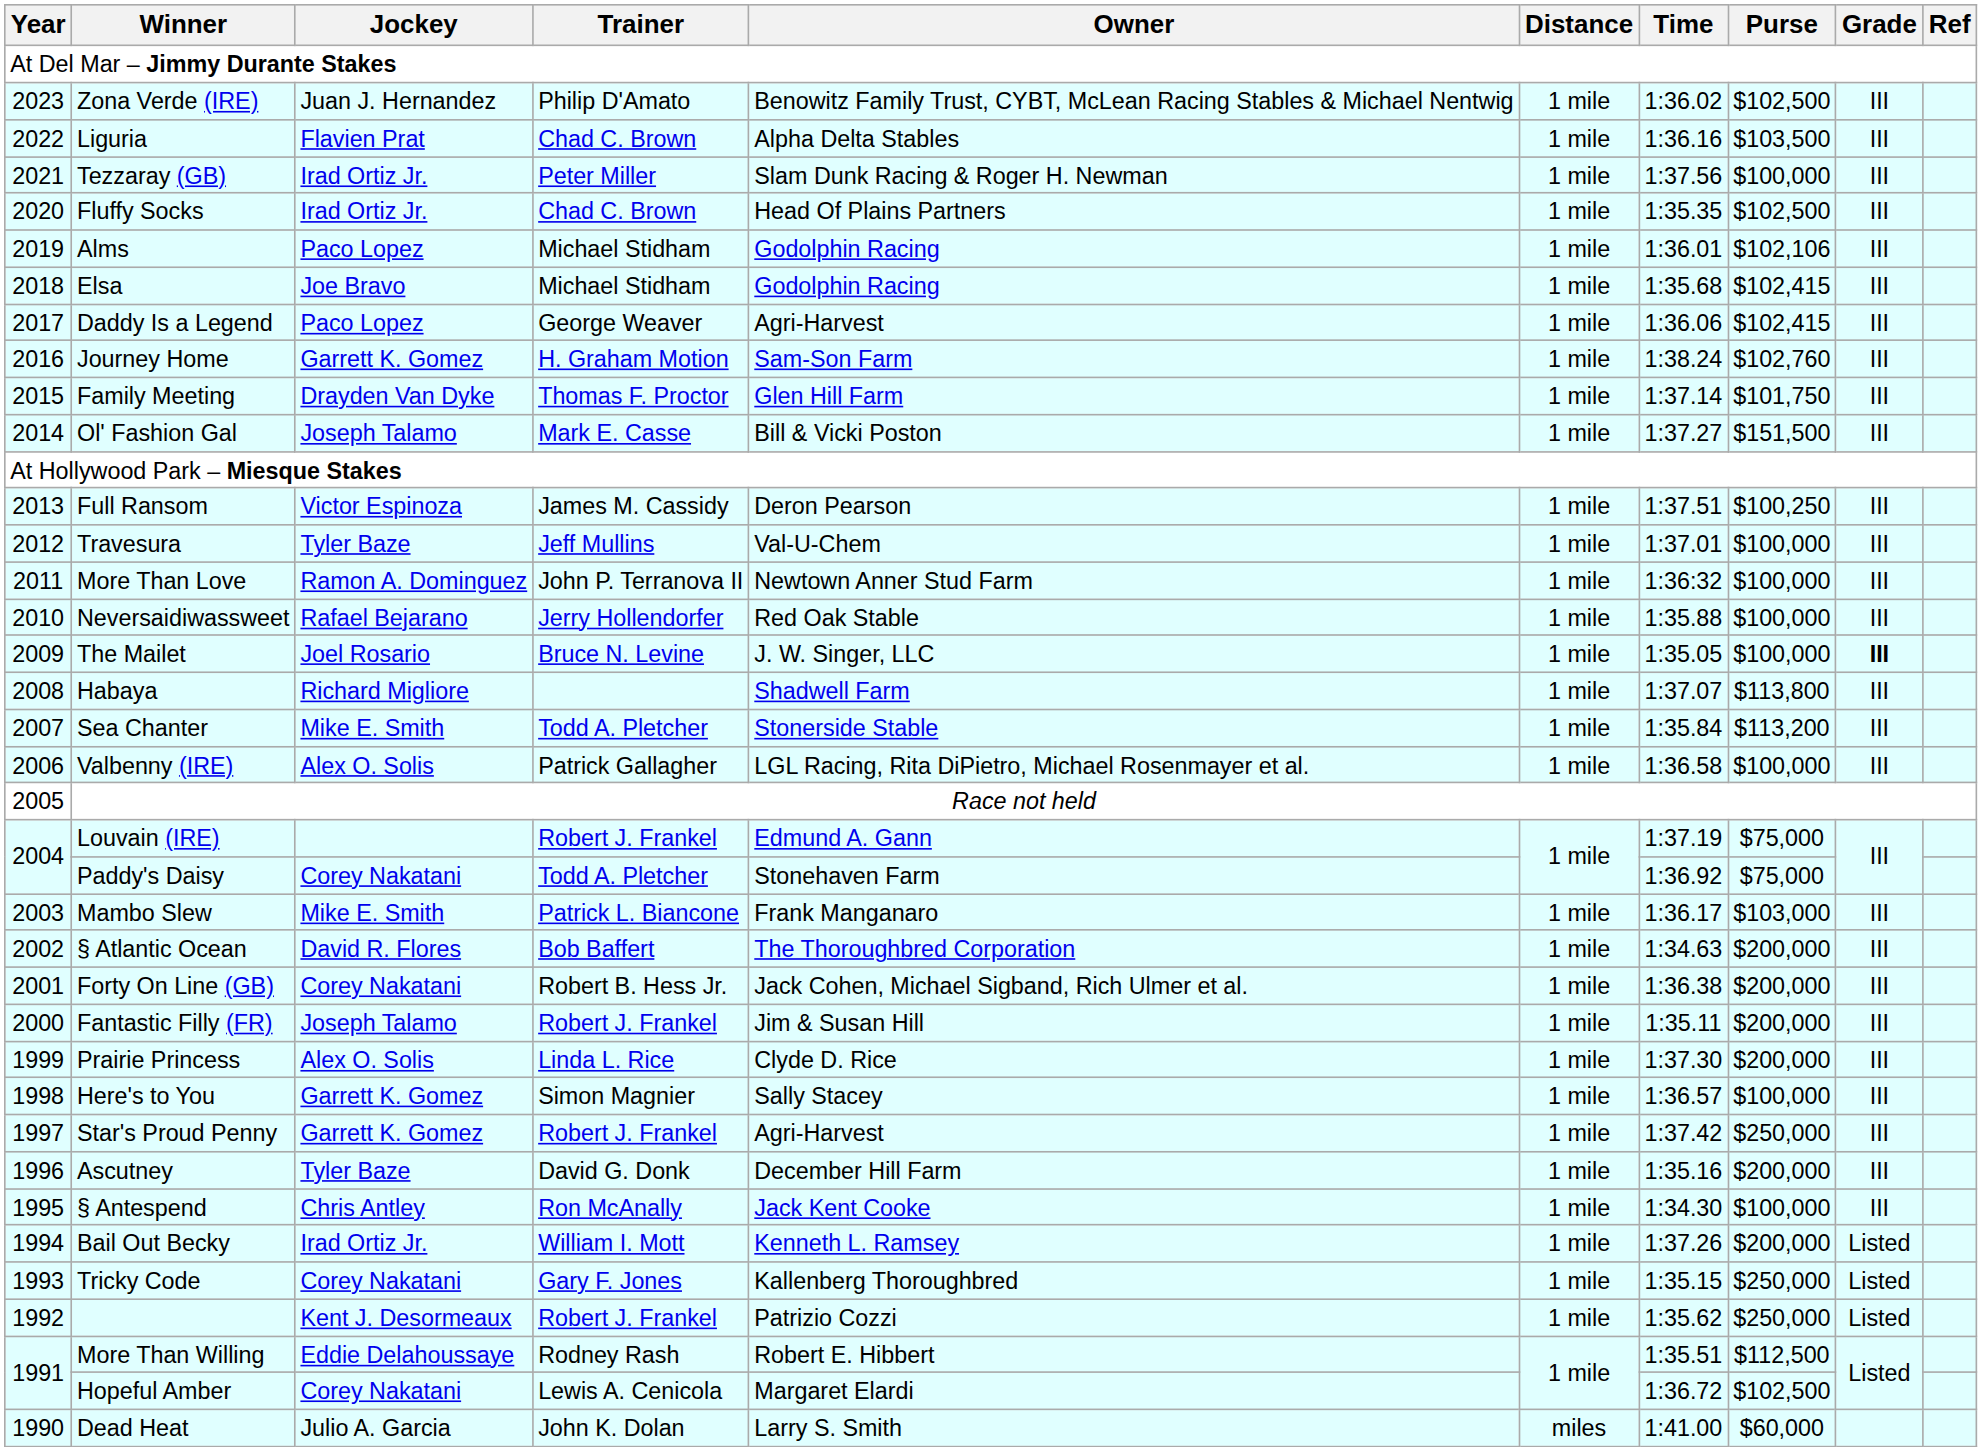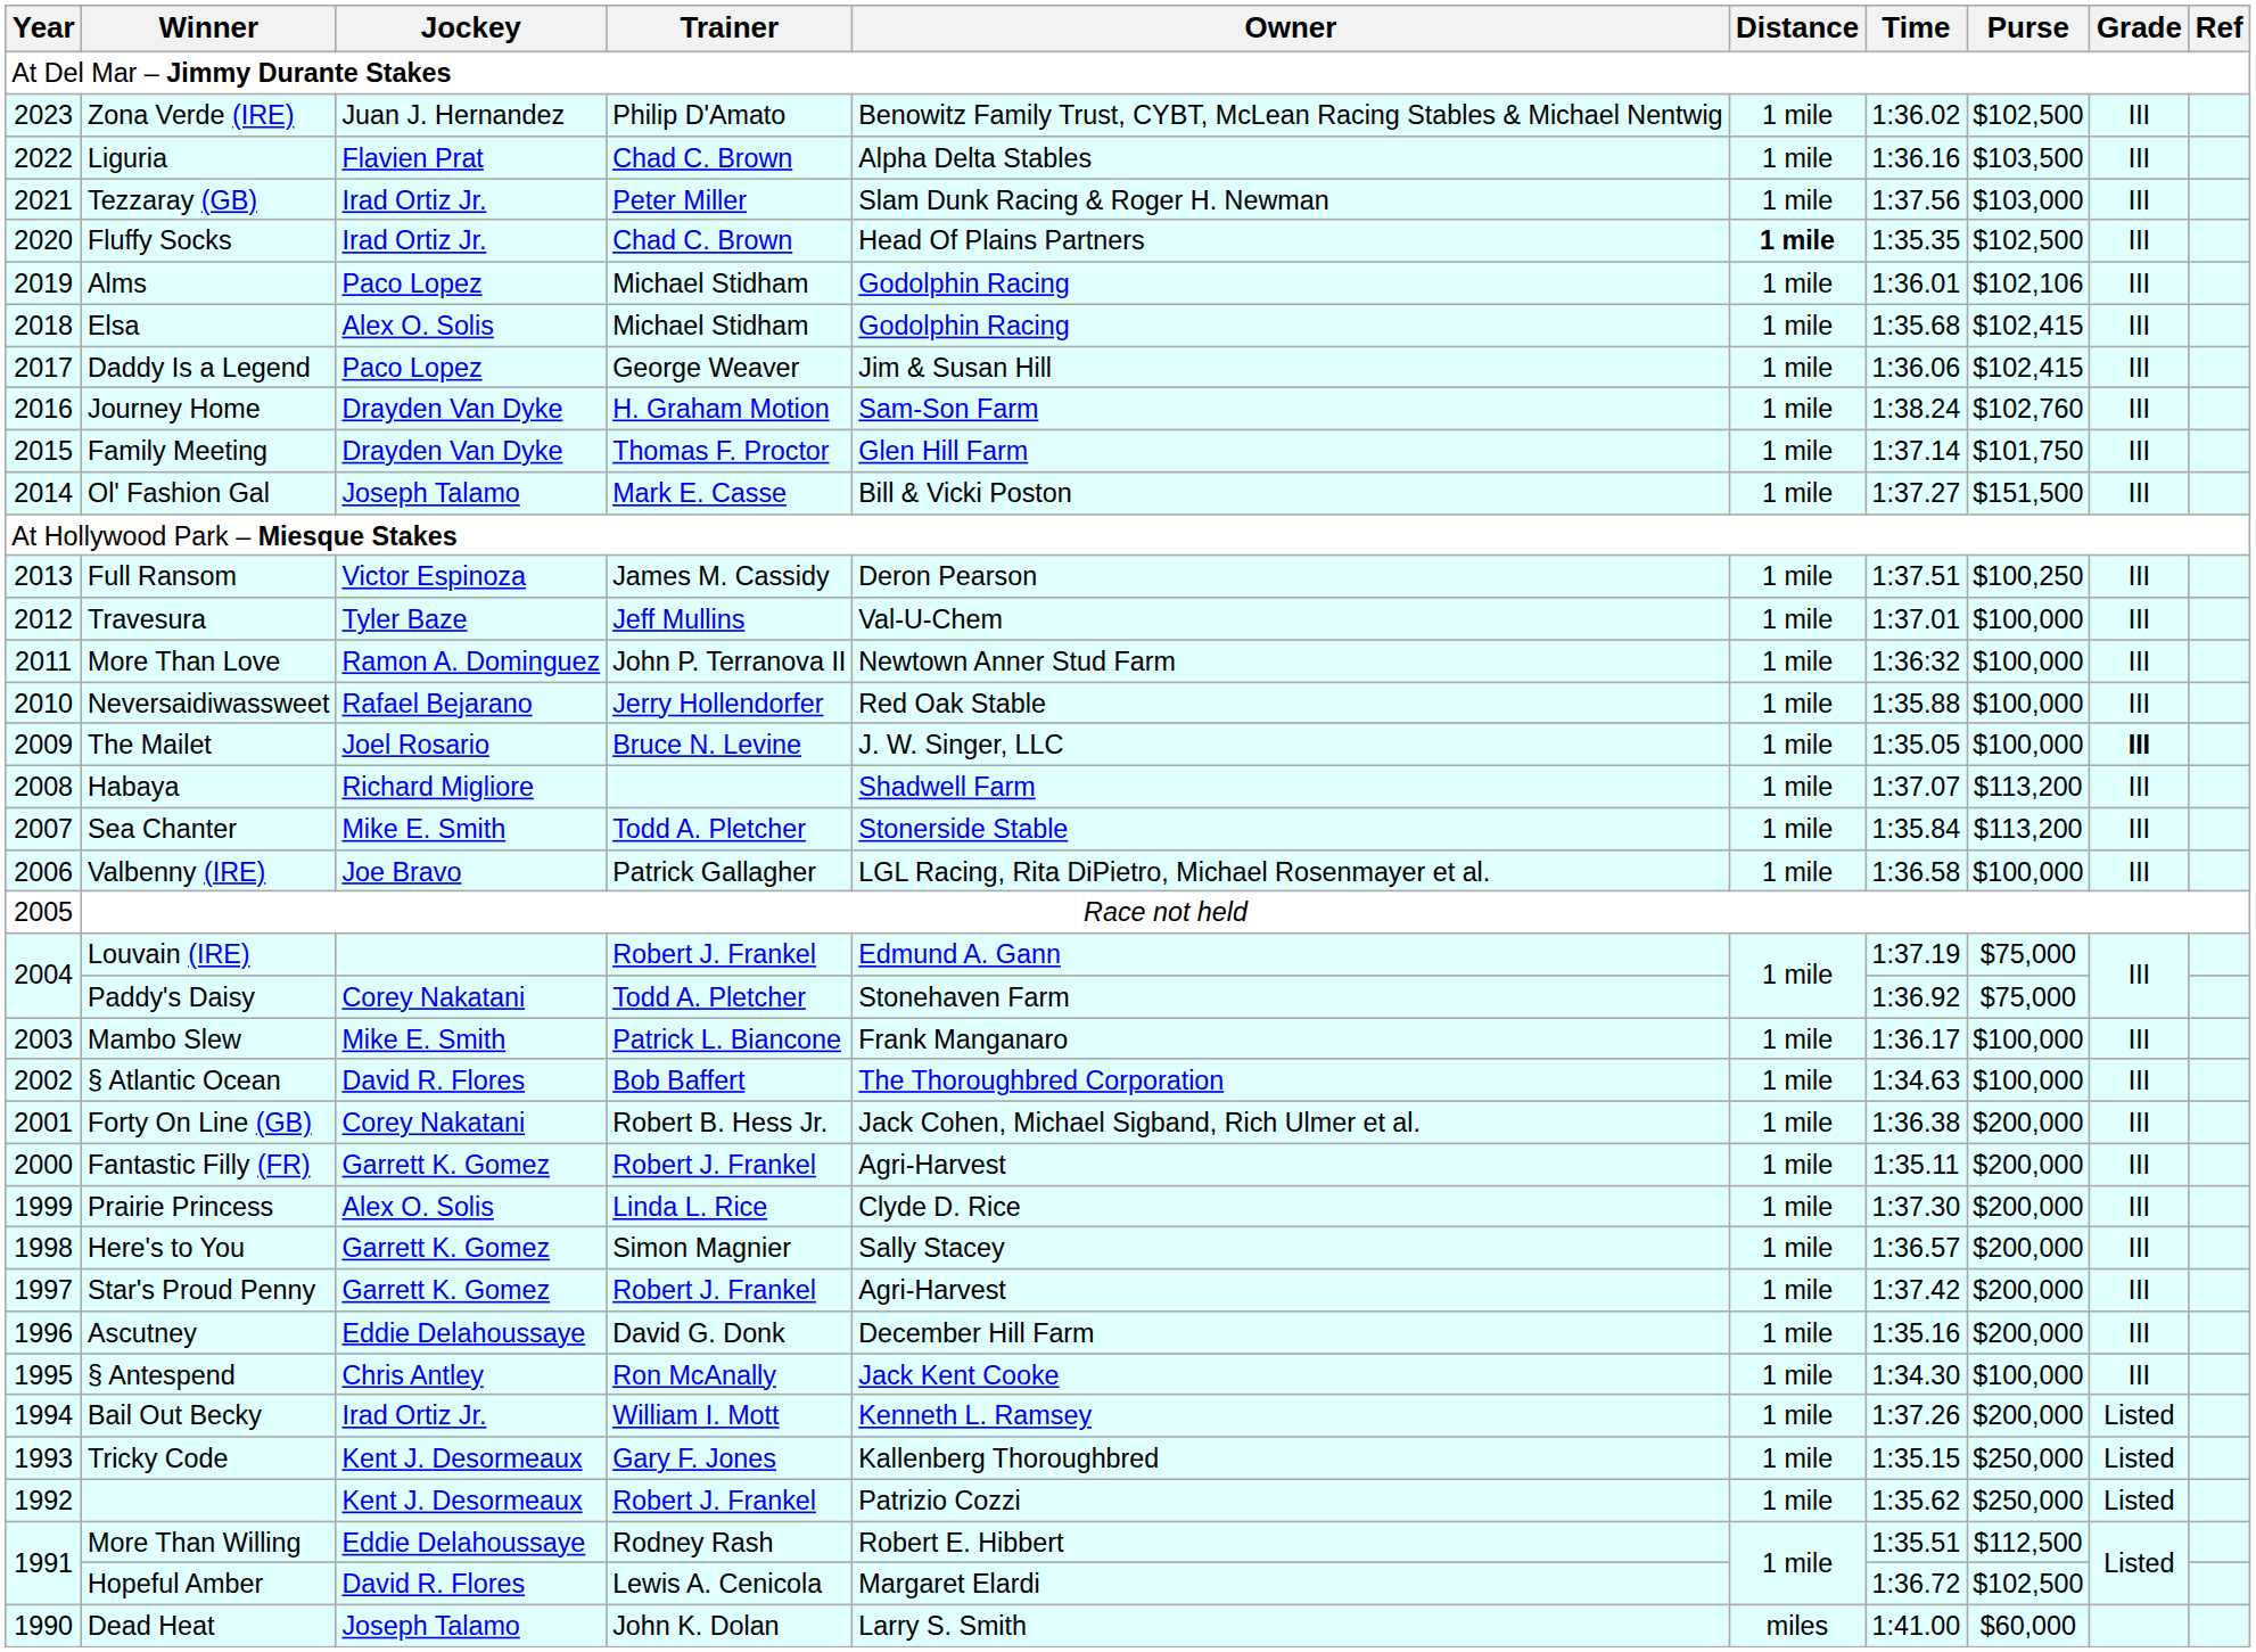Tezzaray (GB) | Purse: $100,000 -> $103,000
Fluffy Socks | Distance: normal -> bold
Elsa | Jockey: Joe Bravo -> Alex O. Solis
Daddy Is a Legend | Owner: Agri-Harvest -> Jim & Susan Hill
Journey Home | Jockey: Garrett K. Gomez -> Drayden Van Dyke
Habaya | Purse: $113,800 -> $113,200
Valbenny (IRE) | Jockey: Alex O. Solis -> Joe Bravo
Mambo Slew | Purse: $103,000 -> $100,000
§ Atlantic Ocean | Purse: $200,000 -> $100,000
Fantastic Filly (FR) | Jockey: Joseph Talamo -> Garrett K. Gomez
Fantastic Filly (FR) | Owner: Jim & Susan Hill -> Agri-Harvest
Here's to You | Purse: $100,000 -> $200,000
Star's Proud Penny | Purse: $250,000 -> $200,000
Ascutney | Jockey: Tyler Baze -> Eddie Delahoussaye
Tricky Code | Jockey: Corey Nakatani -> Kent J. Desormeaux
Hopeful Amber | Jockey: Corey Nakatani -> David R. Flores
Dead Heat | Jockey: Julio A. Garcia -> Joseph Talamo
